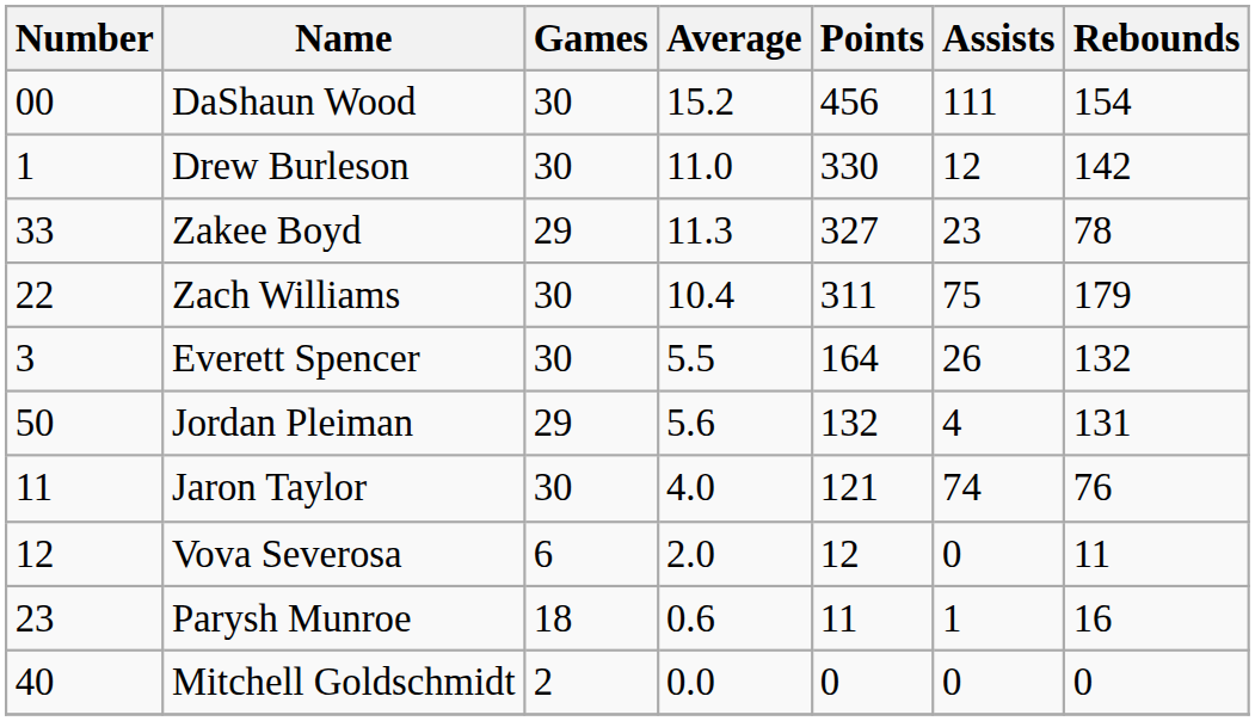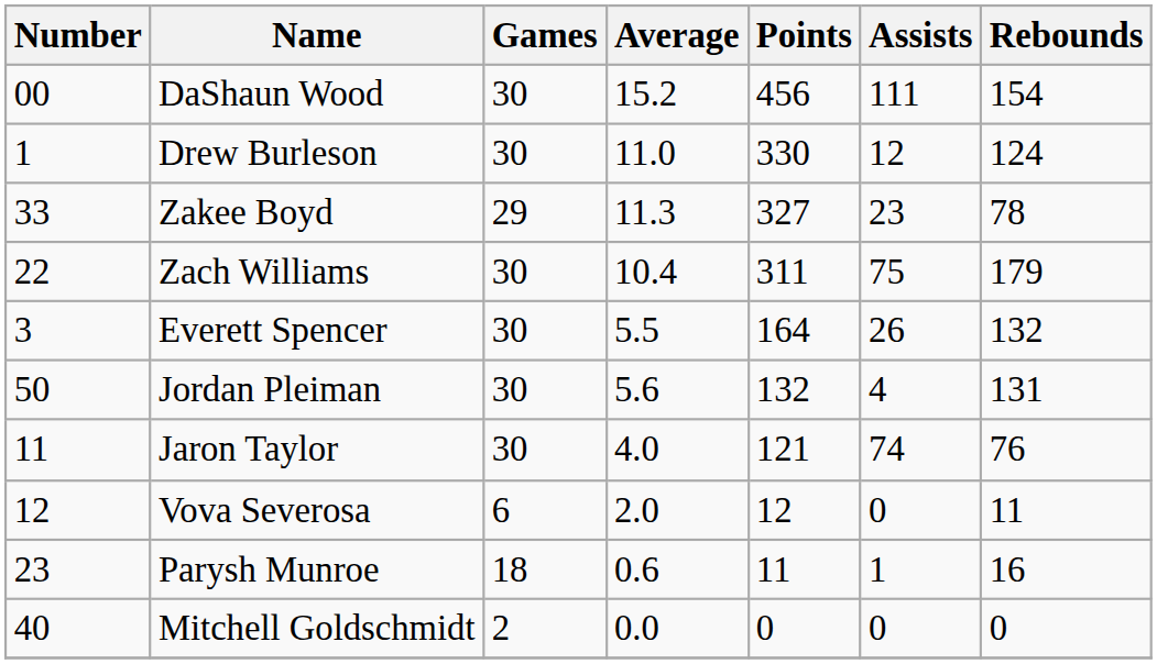Drew Burleson | Rebounds: 142 -> 124
Jordan Pleiman | Games: 29 -> 30
